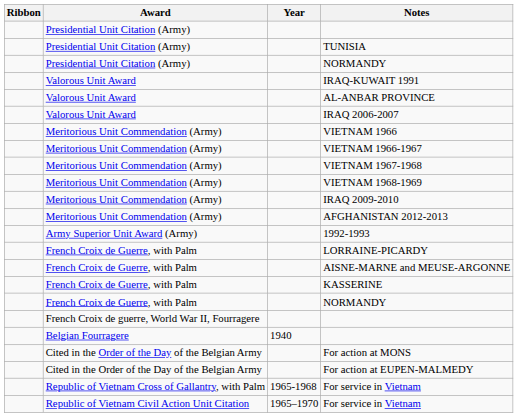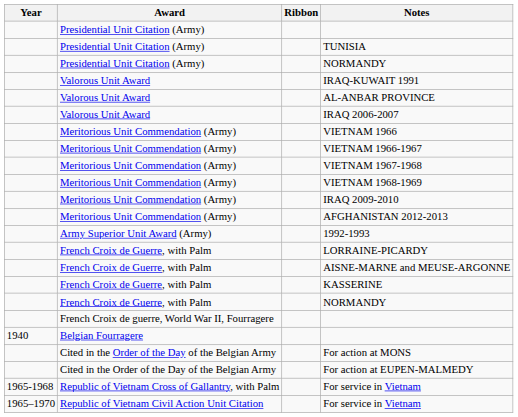columns swapped: Ribbon <-> Year
